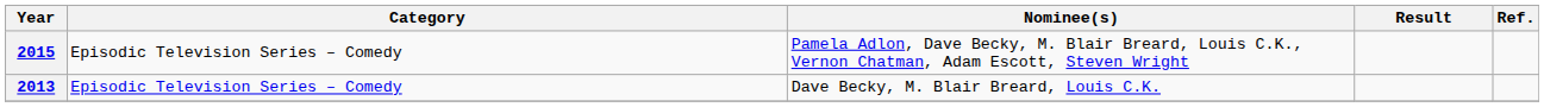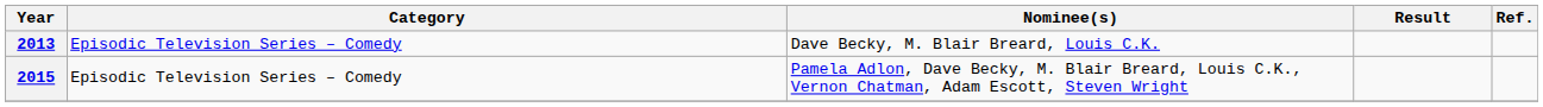rows swapped: 2013 <-> 2015
